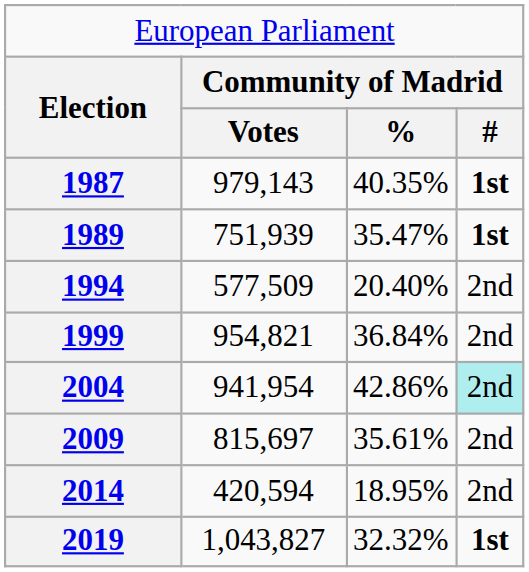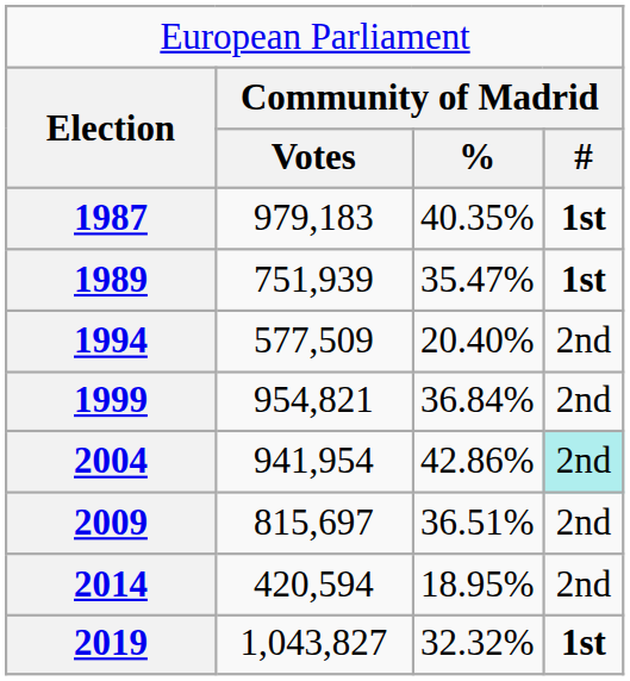1987 | column 2: 979,143 -> 979,183
2009 | column 3: 35.61% -> 36.51%
